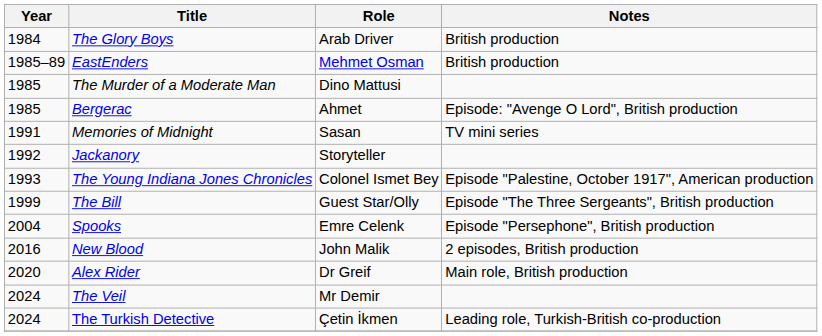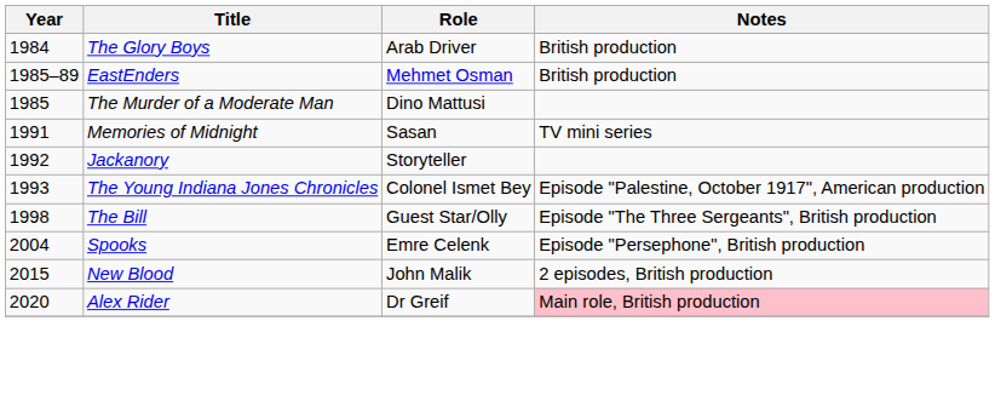- row: 1985 | Bergerac | Ahmet | Episode: "Avenge O Lord", British production
The Bill | Year: 1999 -> 1998
New Blood | Year: 2016 -> 2015
Alex Rider | Notes: no background -> pink background
- row: 2024 | The Veil | Mr Demir
- row: 2024 | The Turkish Detective | Çetin İkmen | Leading role, Turkish-British co-production
